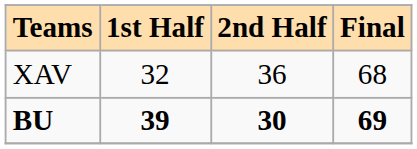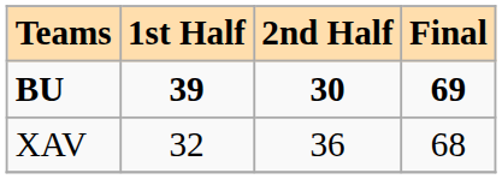rows swapped: XAV <-> BU
